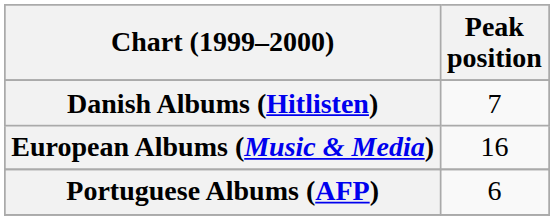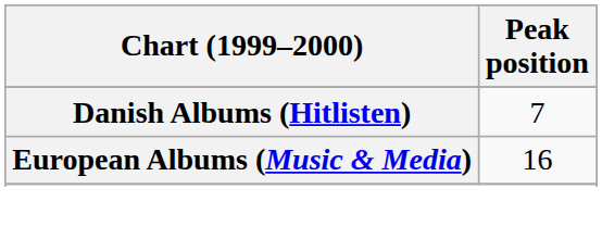- row: Portuguese Albums (AFP) | 6
